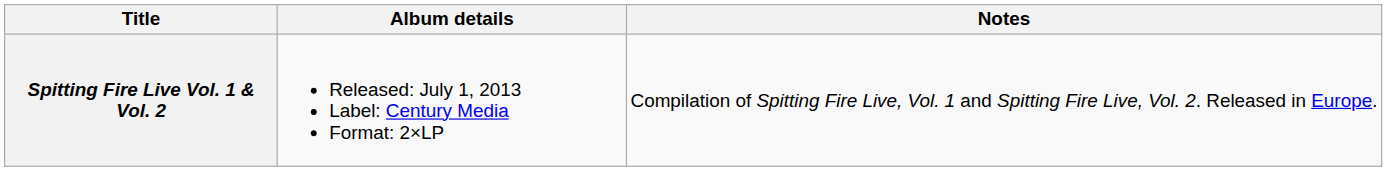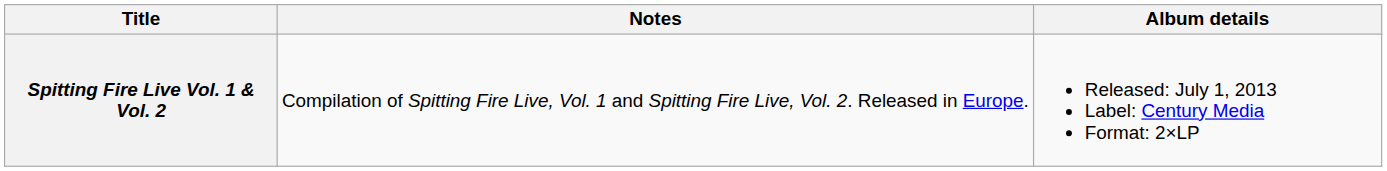columns swapped: Album details <-> Notes
